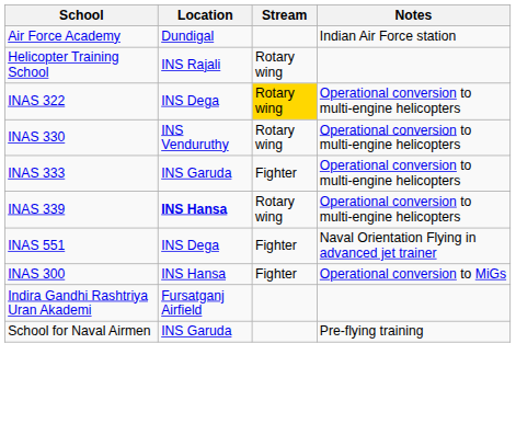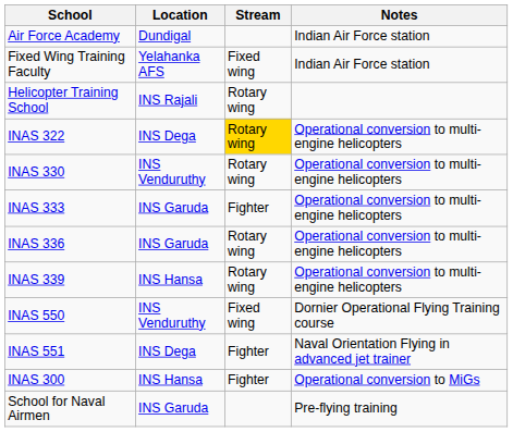+ row: Fixed Wing Training Faculty | Yelahanka AFS | Fixed wing | Indian Air Force station
+ row: INAS 336 | INS Garuda | Rotary wing | Operational conversion to multi-engine helicopters
INAS 339 | Location: bold -> normal
+ row: INAS 550 | INS Venduruthy | Fixed wing | Dornier Operational Flying Training course
- row: Indira Gandhi Rashtriya Uran Akademi | Fursatganj Airfield
